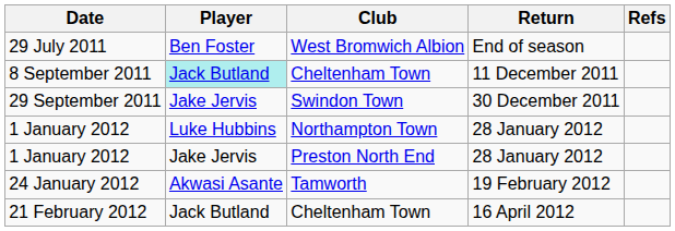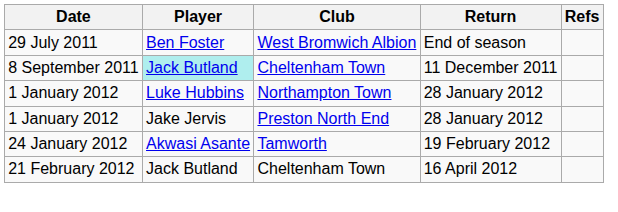- row: 29 September 2011 | Jake Jervis | Swindon Town | 30 December 2011
